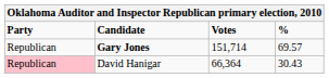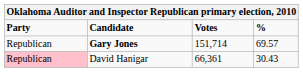David Hanigar | Votes: 66,364 -> 66,361
